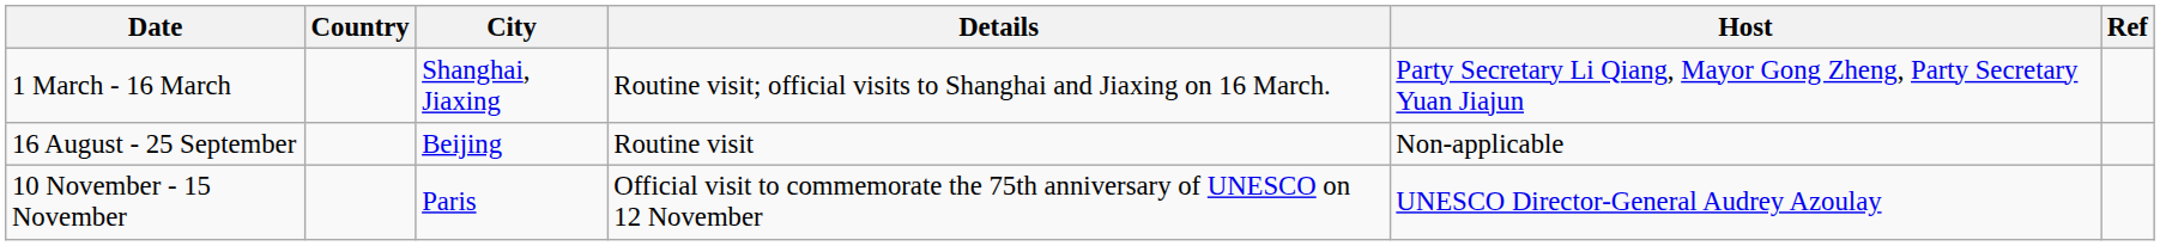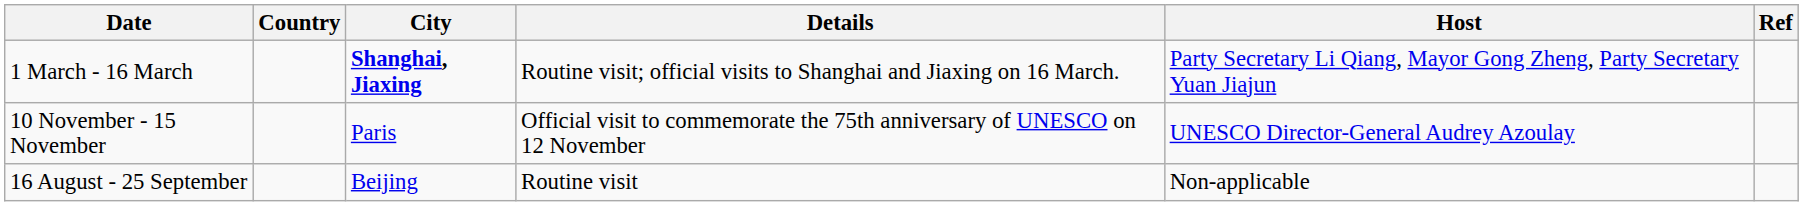1 March - 16 March | City: normal -> bold
rows swapped: 10 November - 15 November <-> 16 August - 25 September
